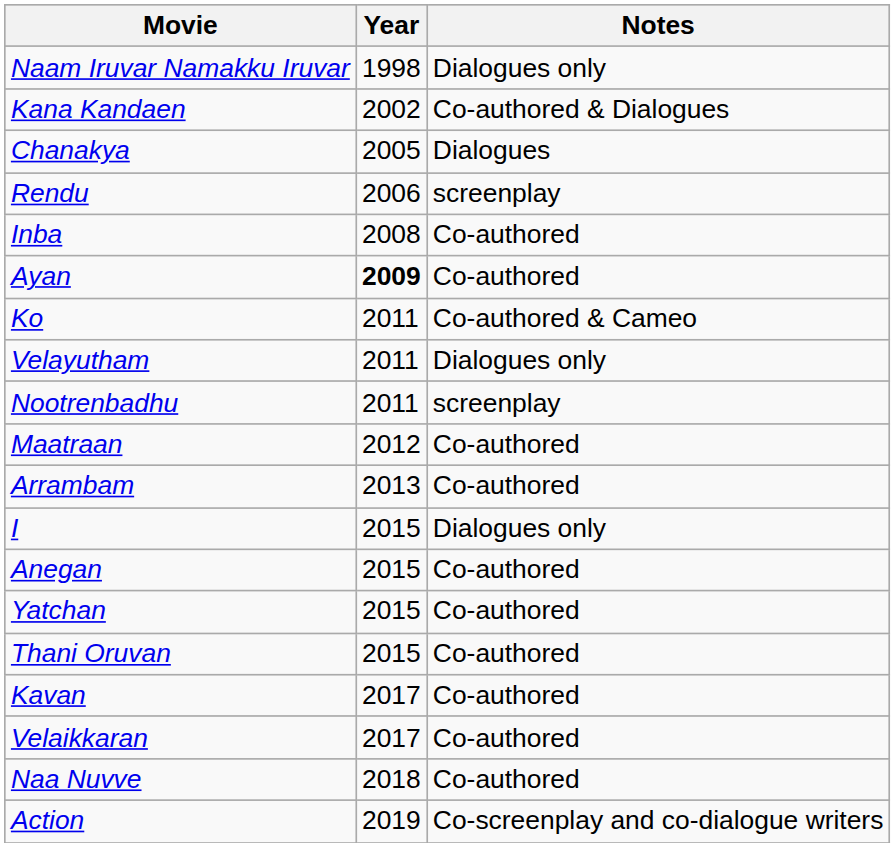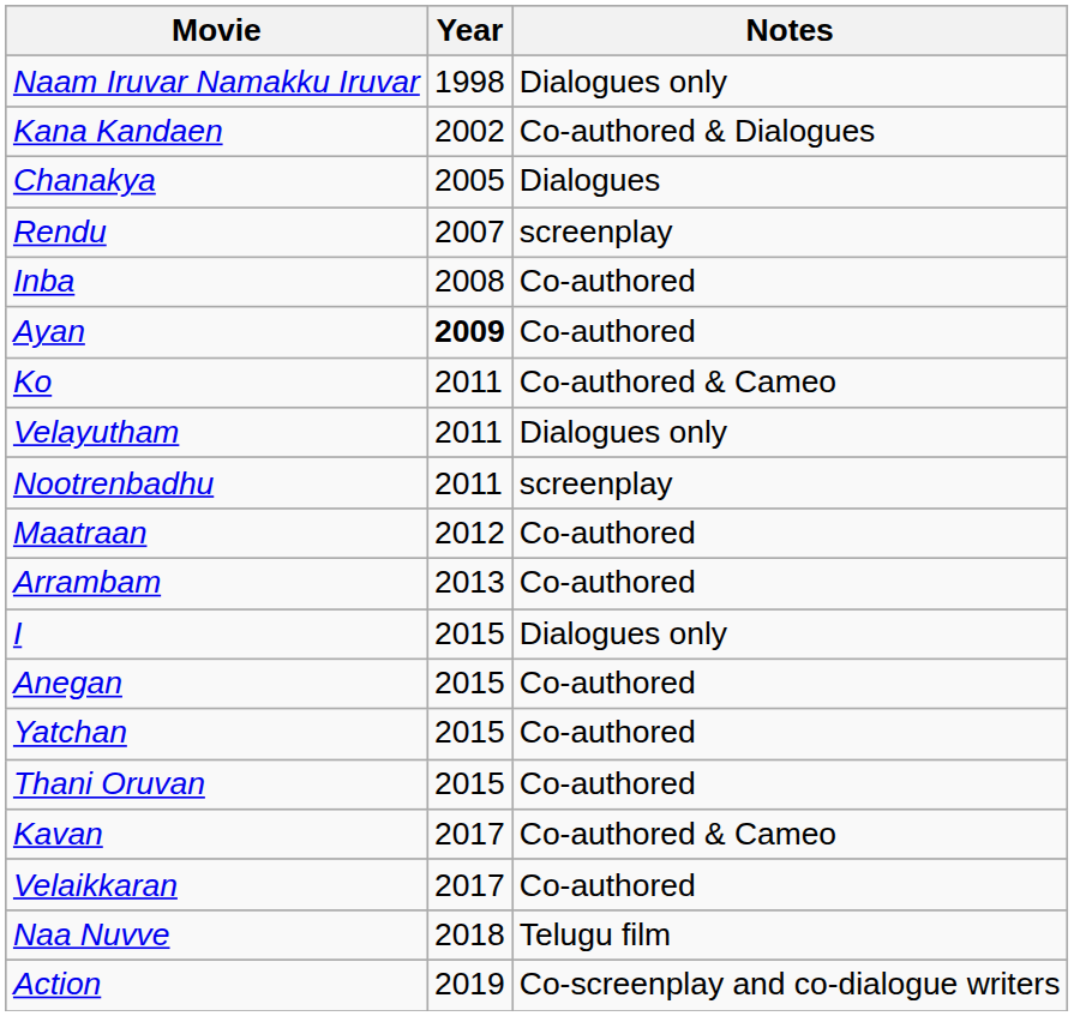Rendu | Year: 2006 -> 2007
Kavan | Notes: Co-authored -> Co-authored & Cameo
Naa Nuvve | Notes: Co-authored -> Telugu film
